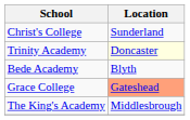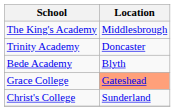rows swapped: The King's Academy <-> Christ's College
Trinity Academy | Location: lightyellow background -> no background
